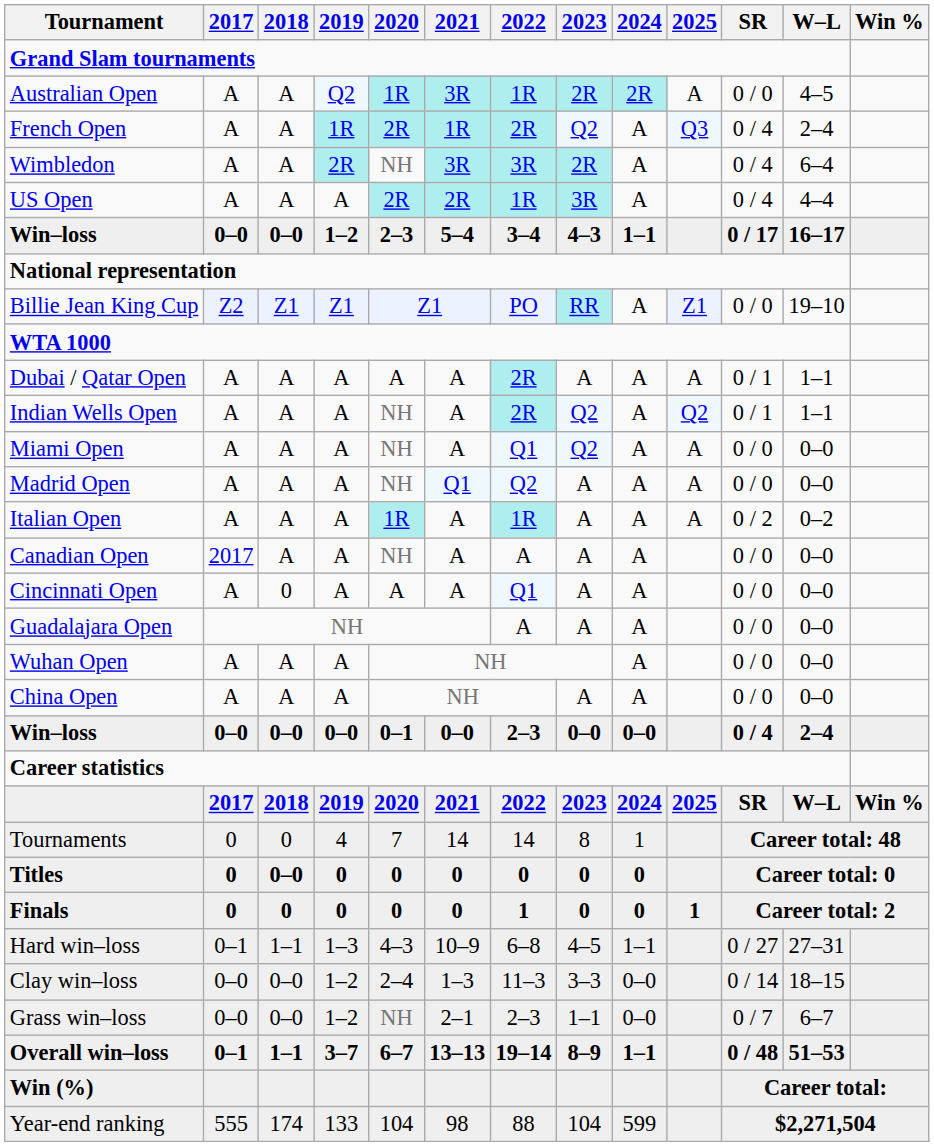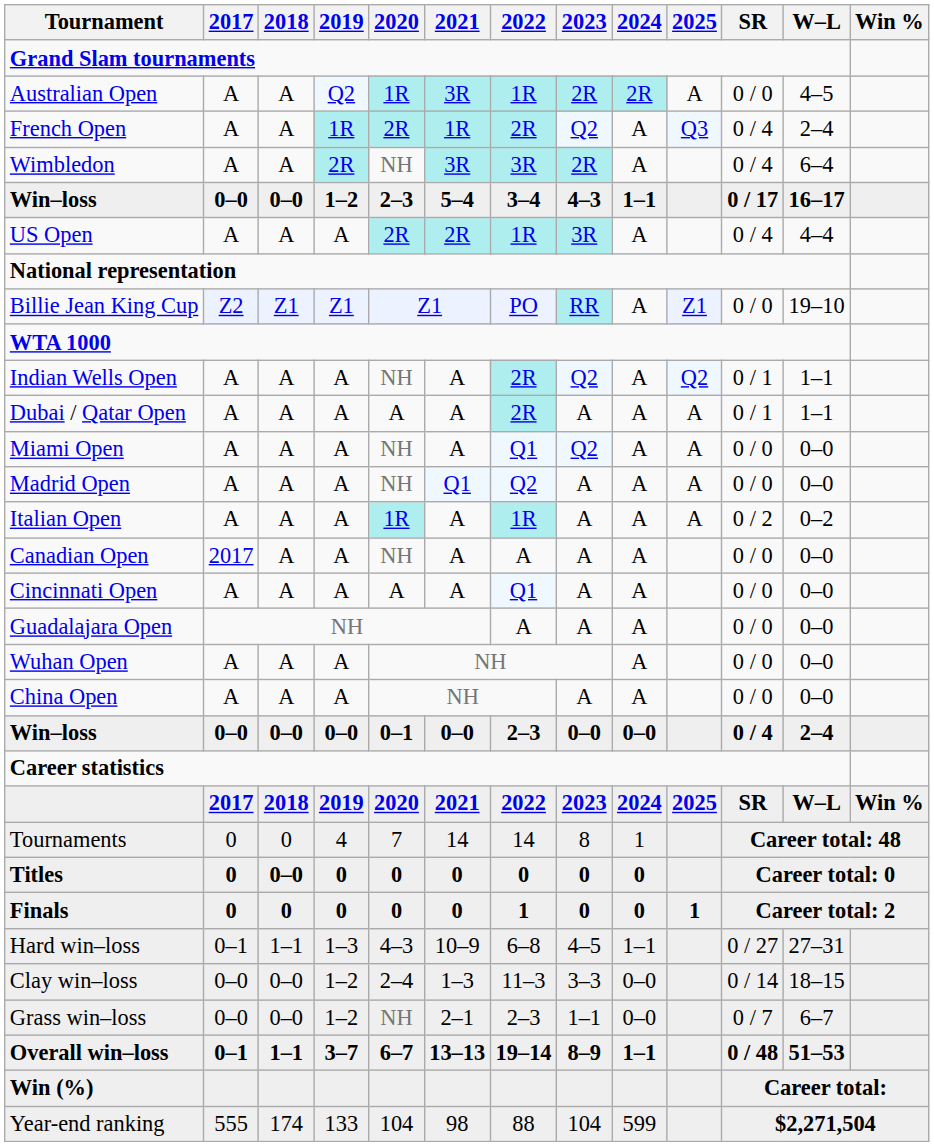rows swapped: US Open <-> Win–loss / 1–2
rows swapped: Dubai / Qatar Open <-> Indian Wells Open
Cincinnati Open | 2018: 0 -> A
